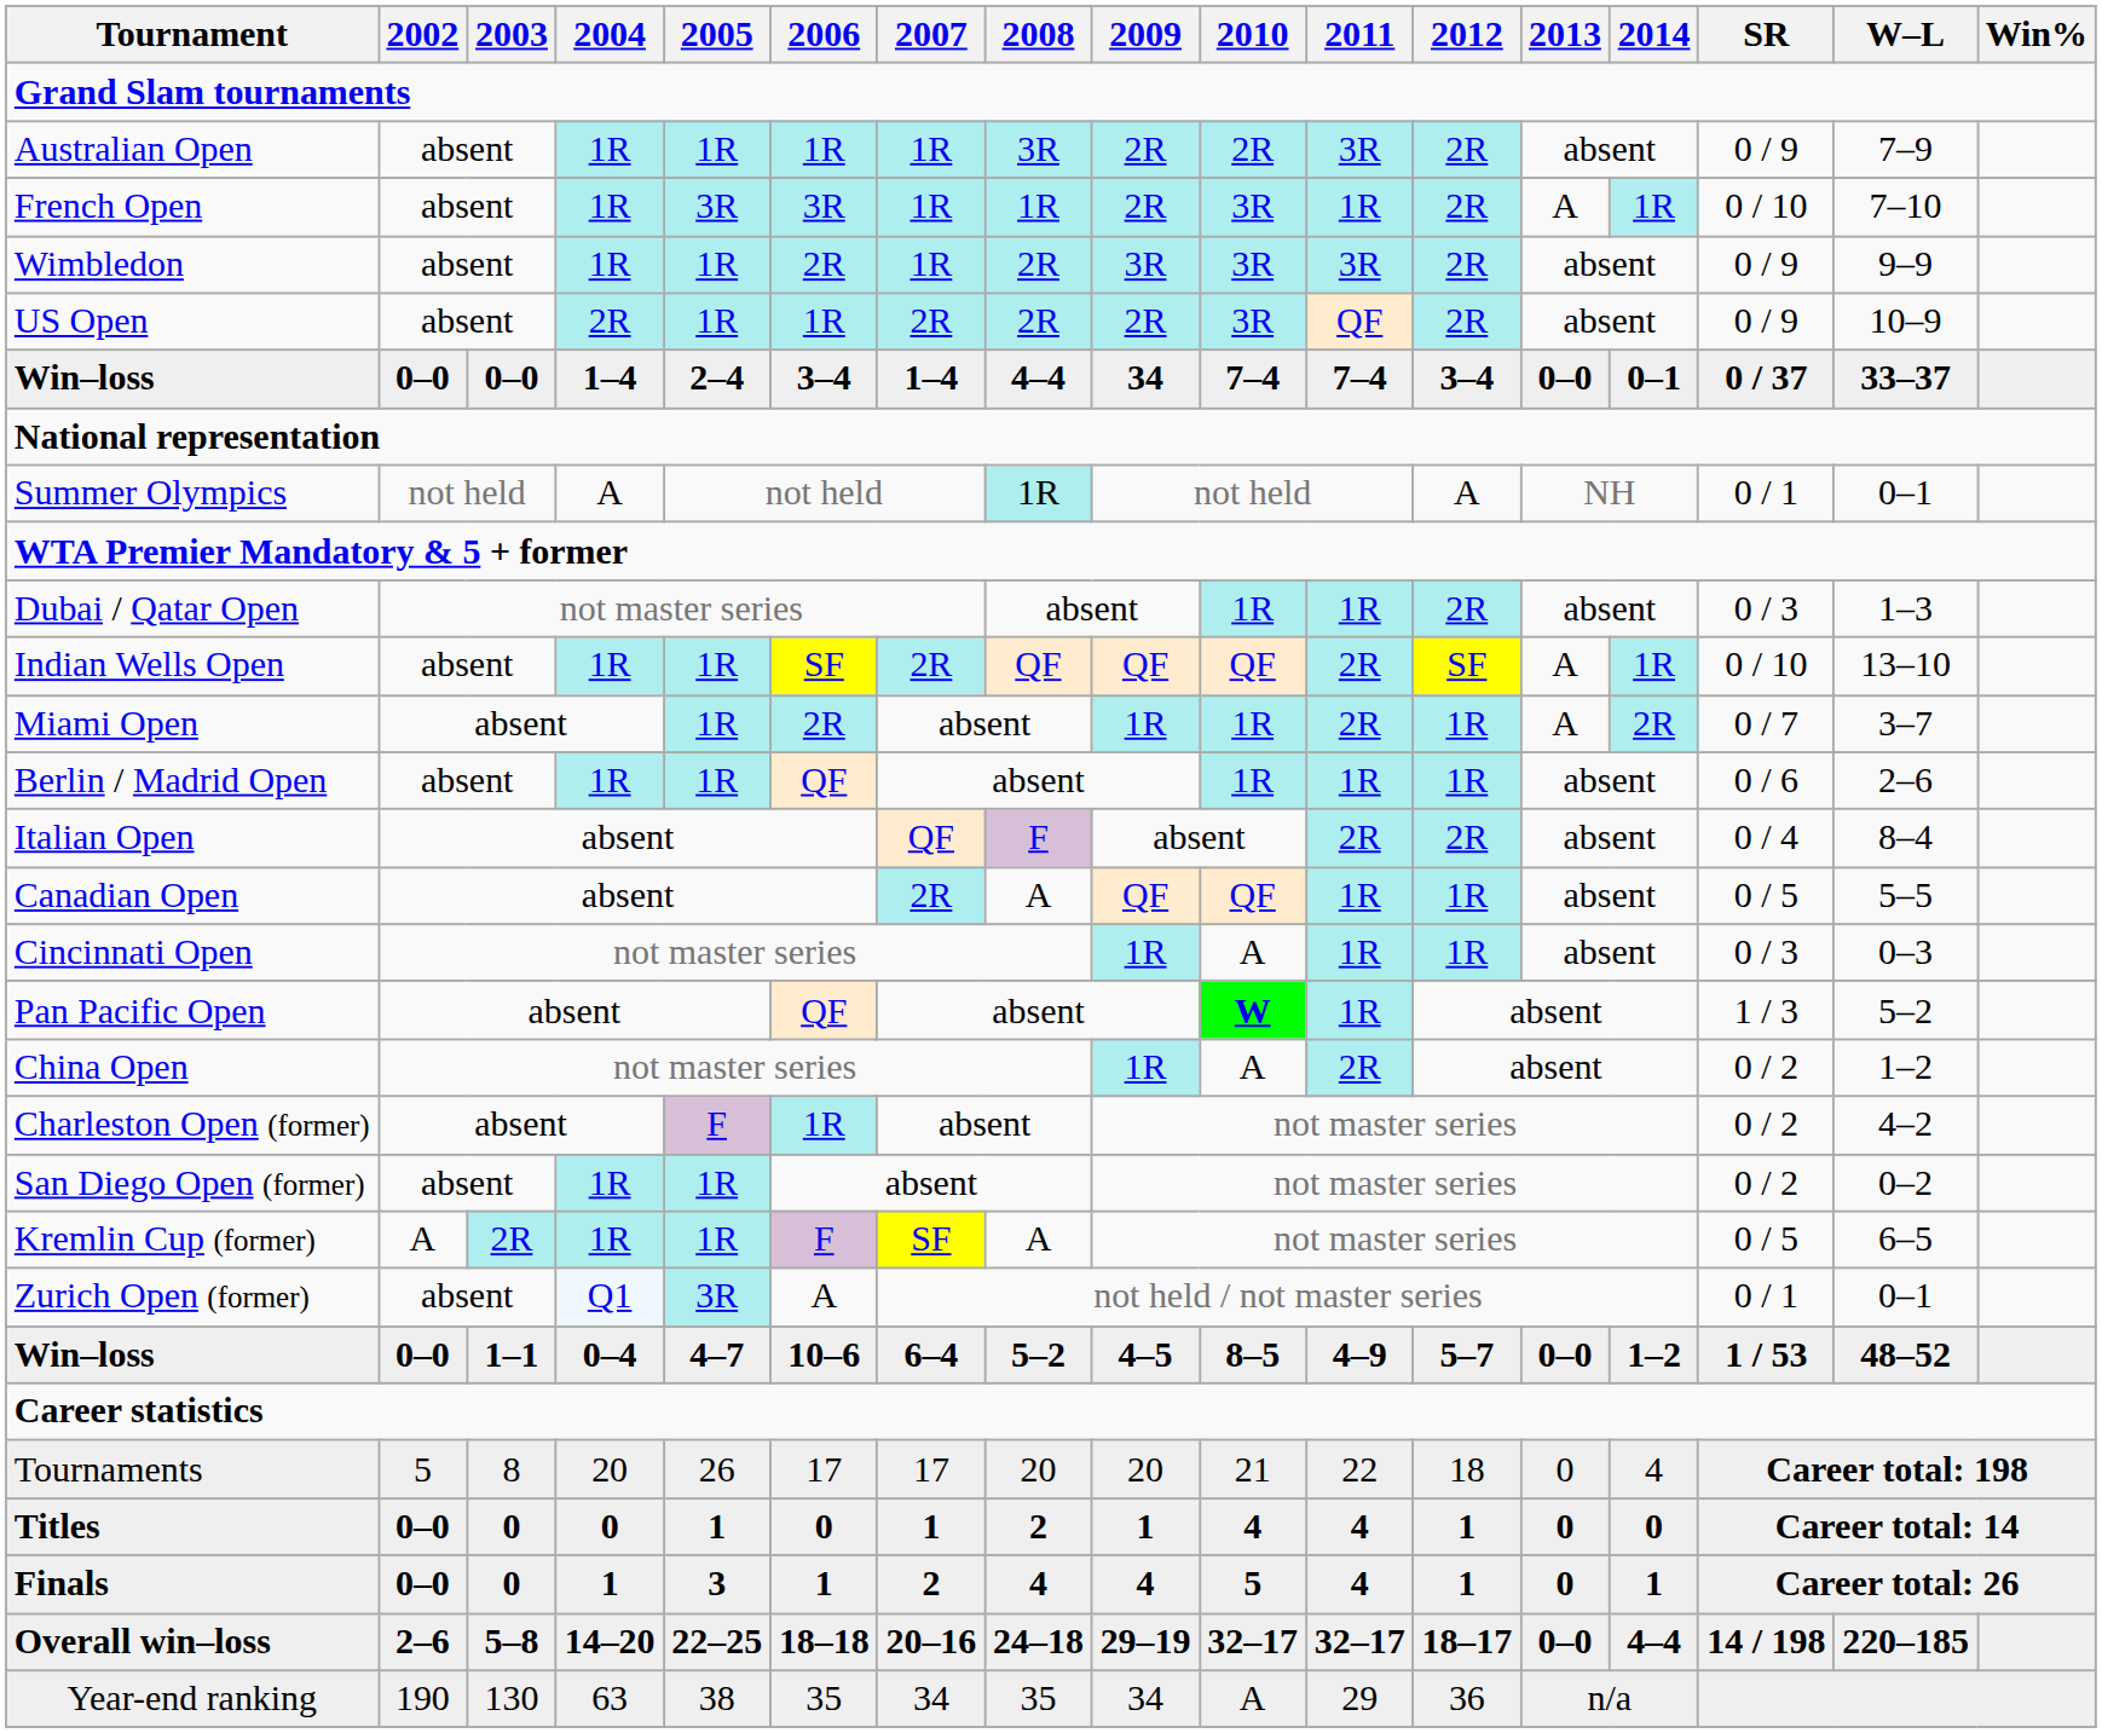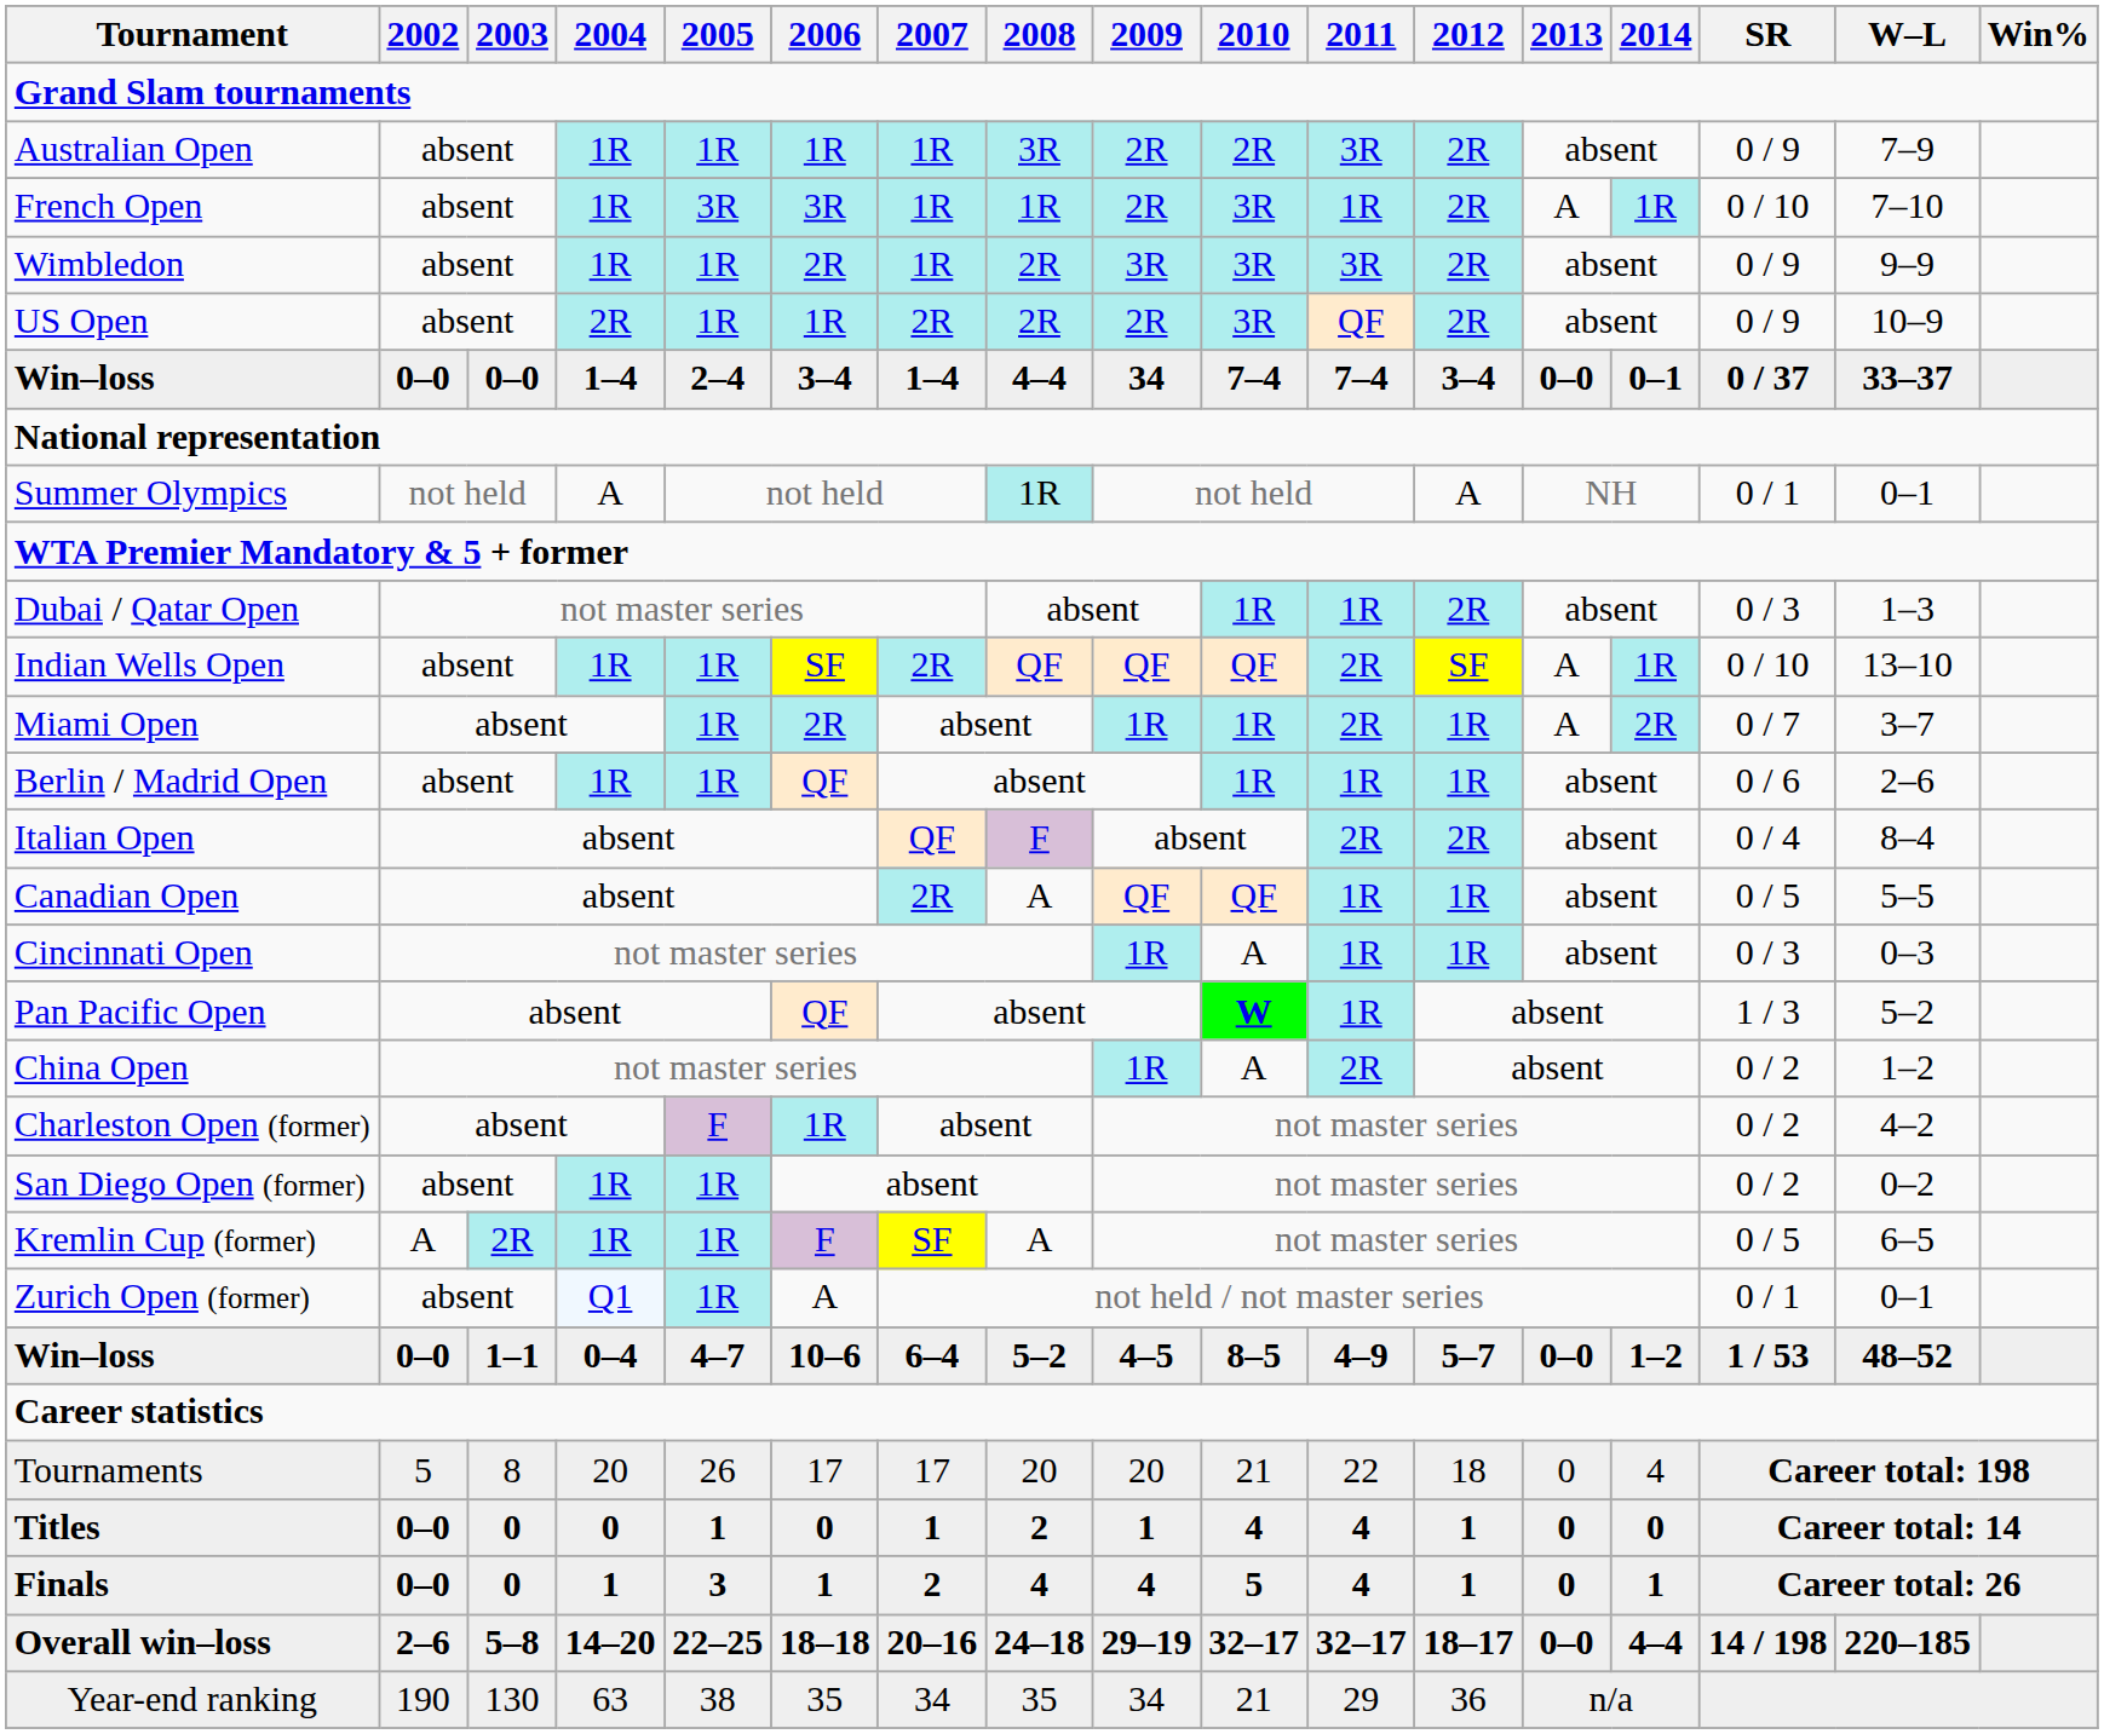Zurich Open (former) | 2005: 3R -> 1R
Year-end ranking | 2010: A -> 21
